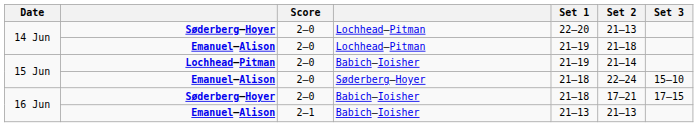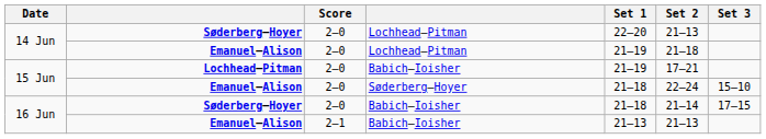15 Jun / Lochhead–Pitman | Set 2: 21–14 -> 17–21
16 Jun / Søderberg–Hoyer | Set 2: 17–21 -> 21–14
